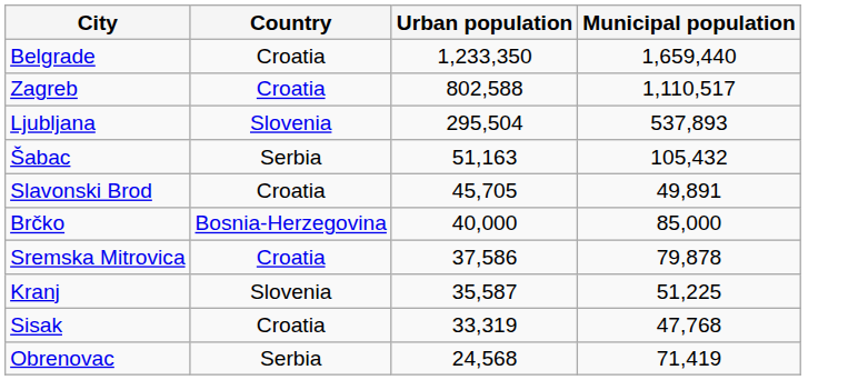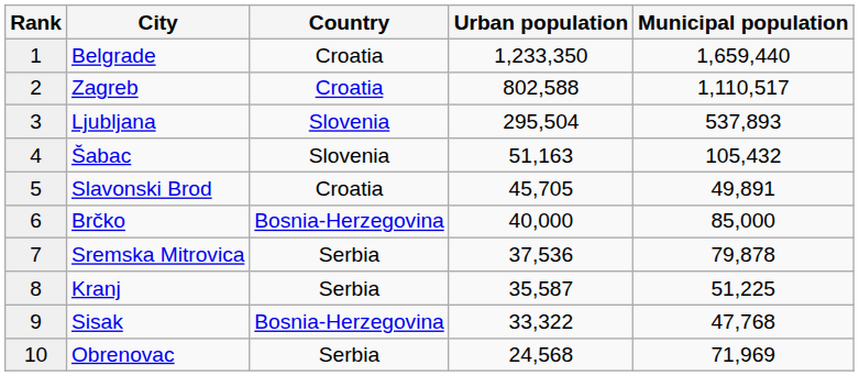+ column: Rank | 1 | 2 | 3 | 4 | 5 | 6 | 7 | 8 | 9 | 10
Šabac | Country: Serbia -> Slovenia
Sremska Mitrovica | Country: Croatia -> Serbia
Sremska Mitrovica | Urban population: 37,586 -> 37,536
Kranj | Country: Slovenia -> Serbia
Sisak | Country: Croatia -> Bosnia-Herzegovina
Sisak | Urban population: 33,319 -> 33,322
Obrenovac | Municipal population: 71,419 -> 71,969
